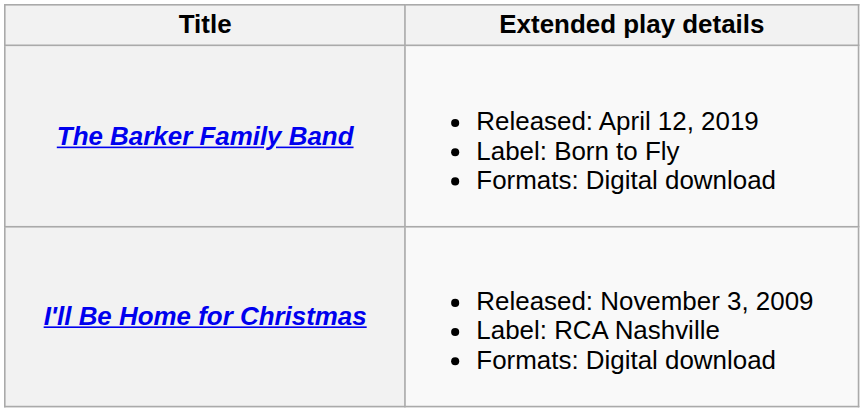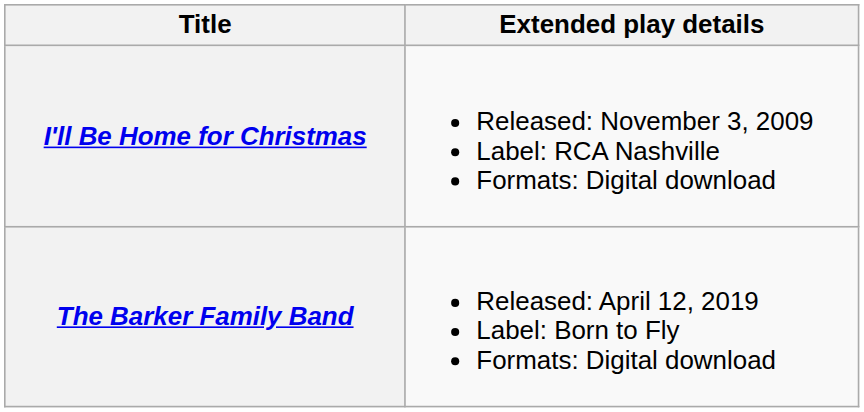rows swapped: I'll Be Home for Christmas <-> The Barker Family Band
